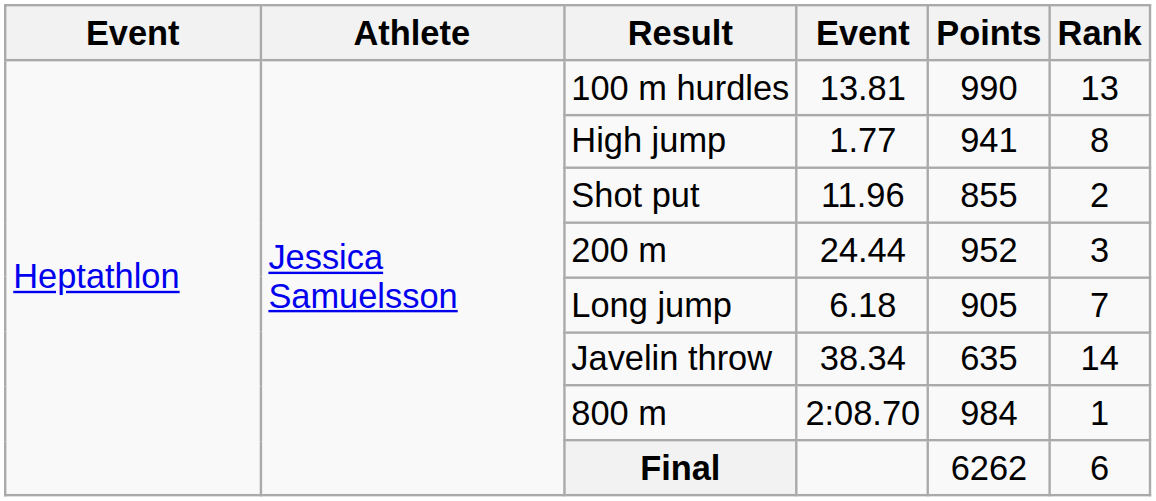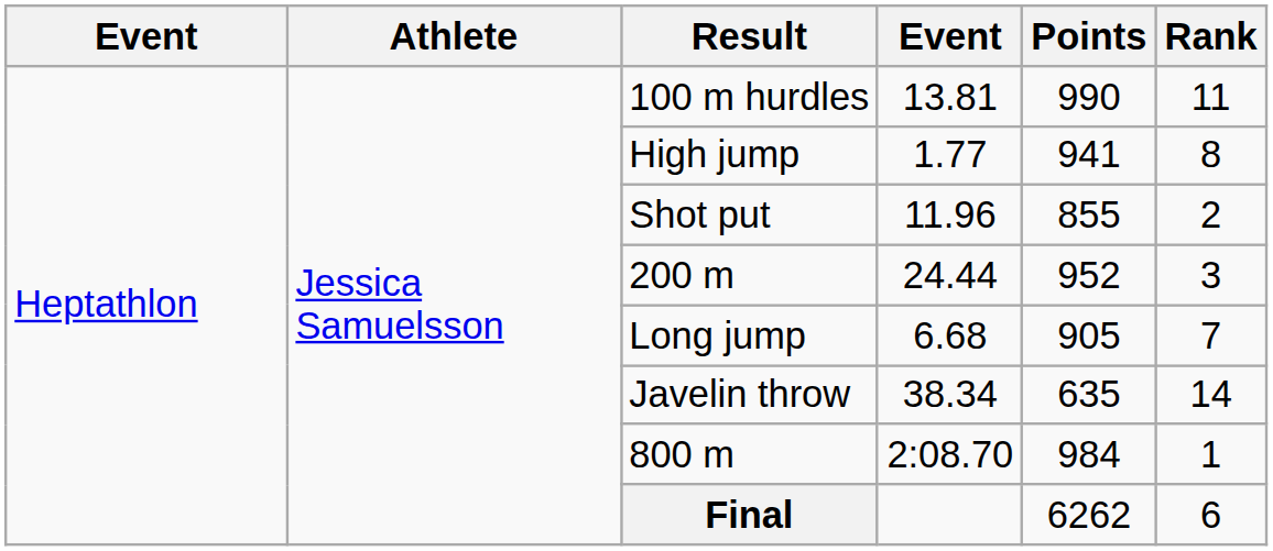100 m hurdles | Rank: 13 -> 11
Long jump | column 4: 6.18 -> 6.68
